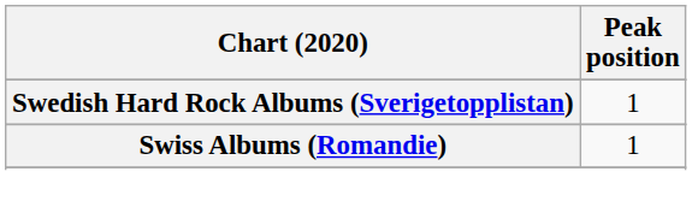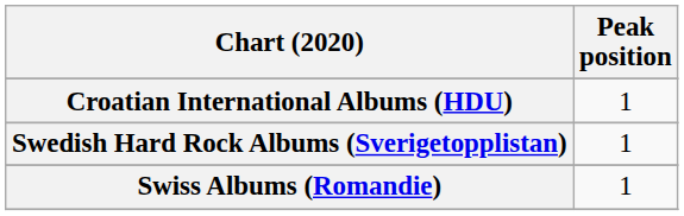+ row: Croatian International Albums (HDU) | 1
